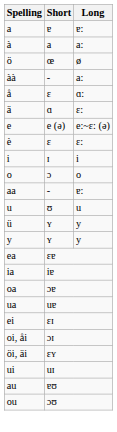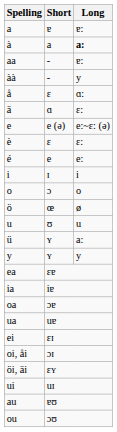à | Long: normal -> bold
rows swapped: aa <-> ö
àà | Long: a: -> y
+ row: é | e | e:
ü | Long: y -> a:
